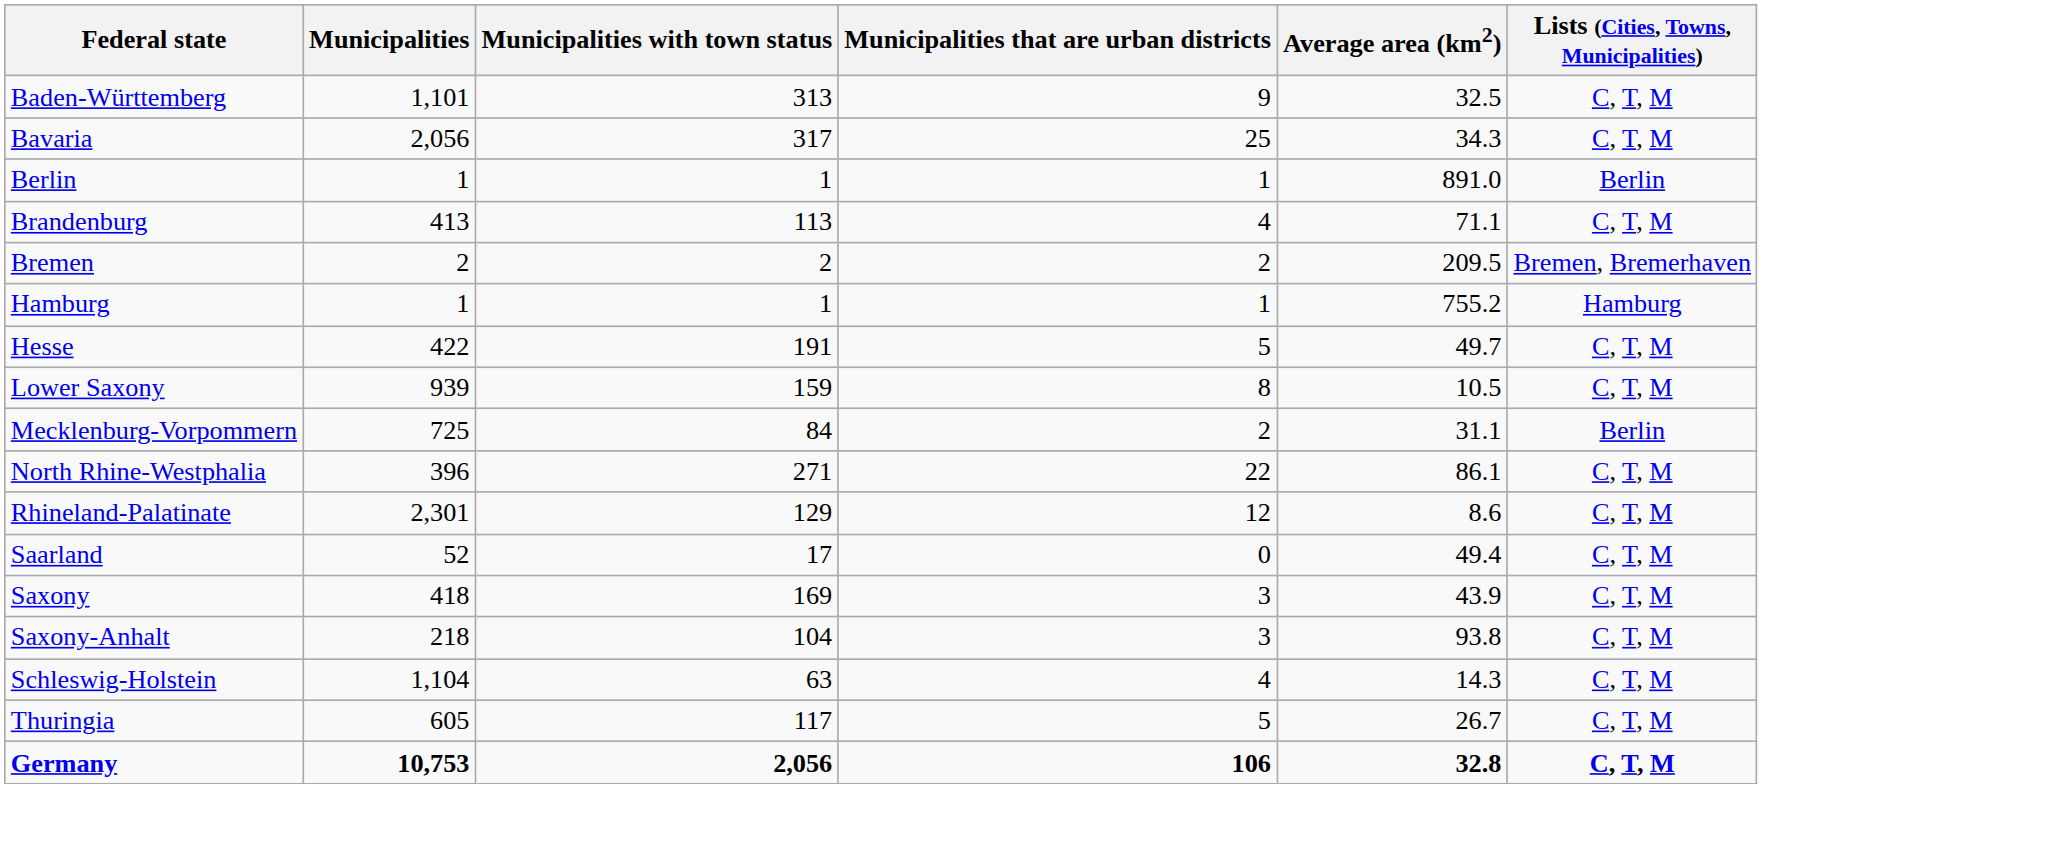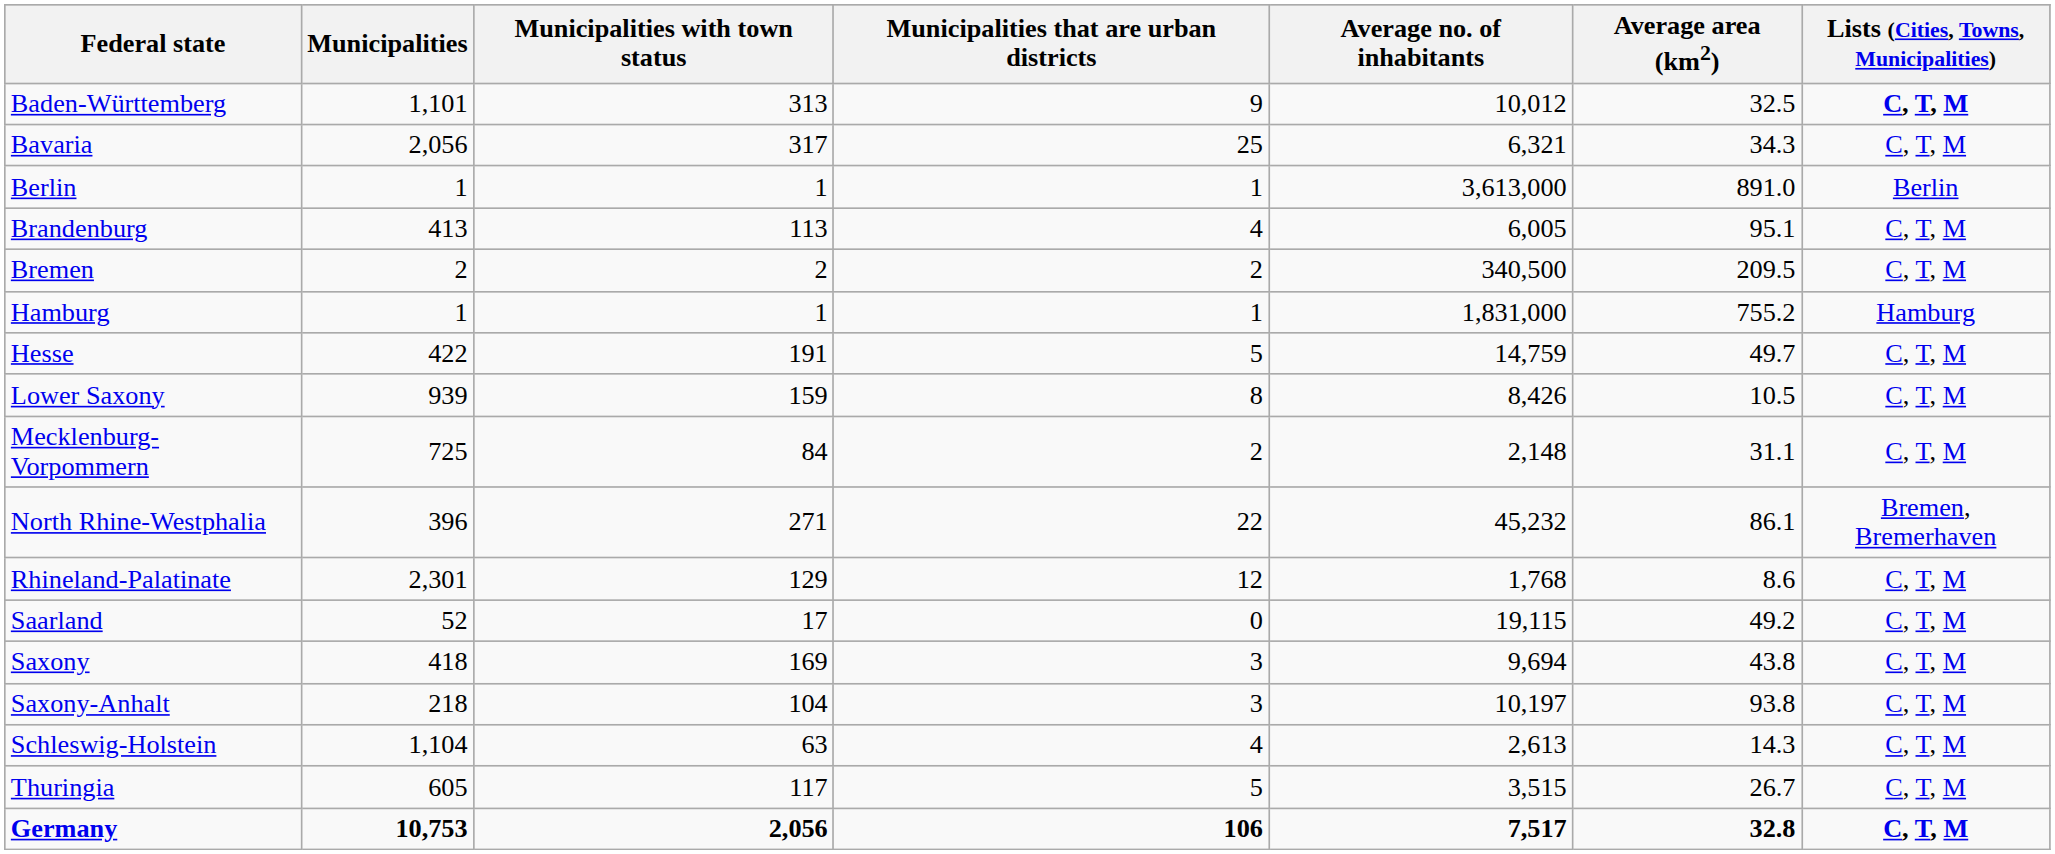+ column: Average no. of inhabitants | 10,012 | 6,321 | 3,613,000 | 6,005 | 340,500 | 1,831,000 | 14,759 | 8,426 | 2,148 | 45,232 | 1,768 | 19,115 | 9,694 | 10,197 | 2,613 | 3,515 | 7,517
Baden-Württemberg | Lists (Cities, Towns, Municipalities): normal -> bold
Brandenburg | Average area (km2): 71.1 -> 95.1
Bremen | Lists (Cities, Towns, Municipalities): Bremen, Bremerhaven -> C, T, M
Mecklenburg-Vorpommern | Lists (Cities, Towns, Municipalities): Berlin -> C, T, M
North Rhine-Westphalia | Lists (Cities, Towns, Municipalities): C, T, M -> Bremen, Bremerhaven
Saarland | Average area (km2): 49.4 -> 49.2
Saxony | Average area (km2): 43.9 -> 43.8
